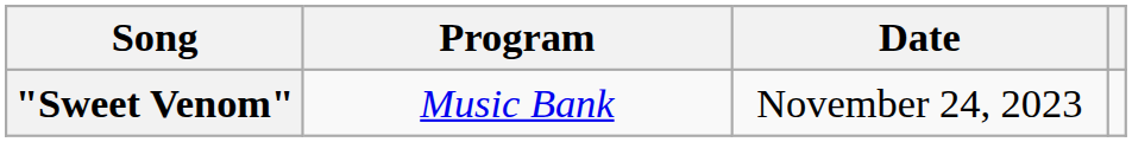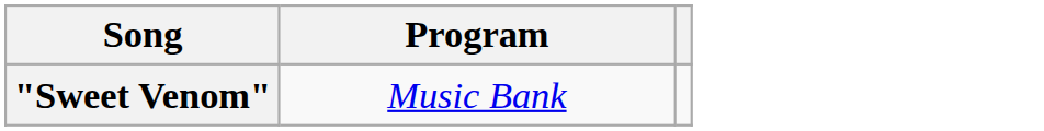- column: Date | November 24, 2023
